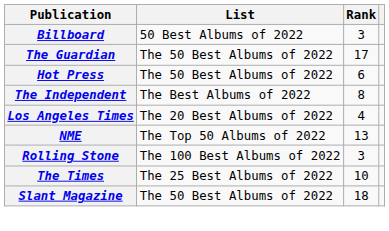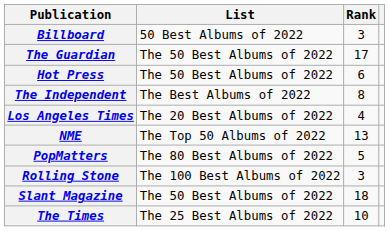+ row: PopMatters | The 80 Best Albums of 2022 | 5
rows swapped: Slant Magazine <-> The Times
